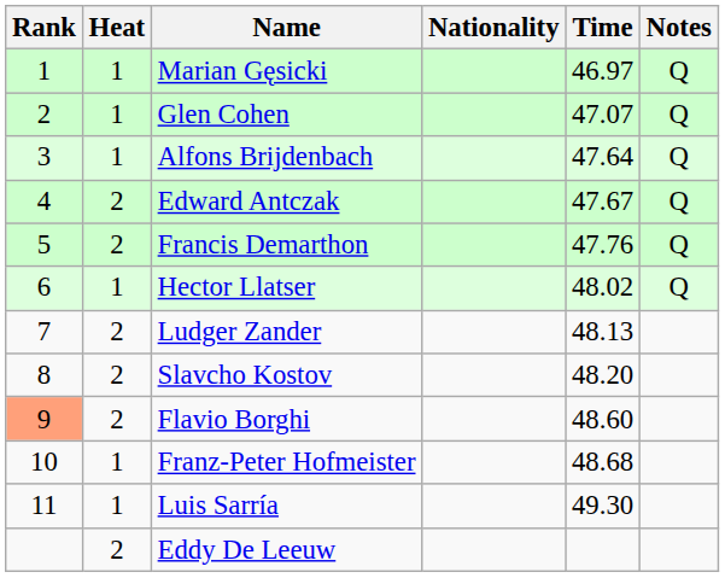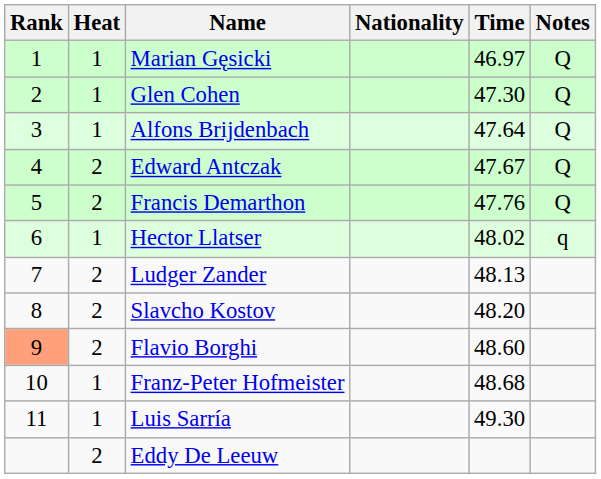Glen Cohen | Time: 47.07 -> 47.30
Hector Llatser | Notes: Q -> q
